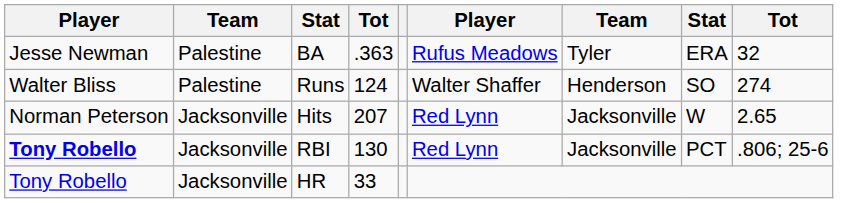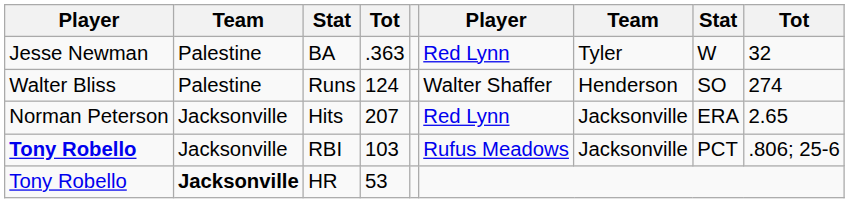BA | column 6: Rufus Meadows -> Red Lynn
BA | column 8: ERA -> W
Hits | column 8: W -> ERA
RBI | column 4: 130 -> 103
RBI | column 6: Red Lynn -> Rufus Meadows
HR | column 2: normal -> bold
HR | column 4: 33 -> 53
